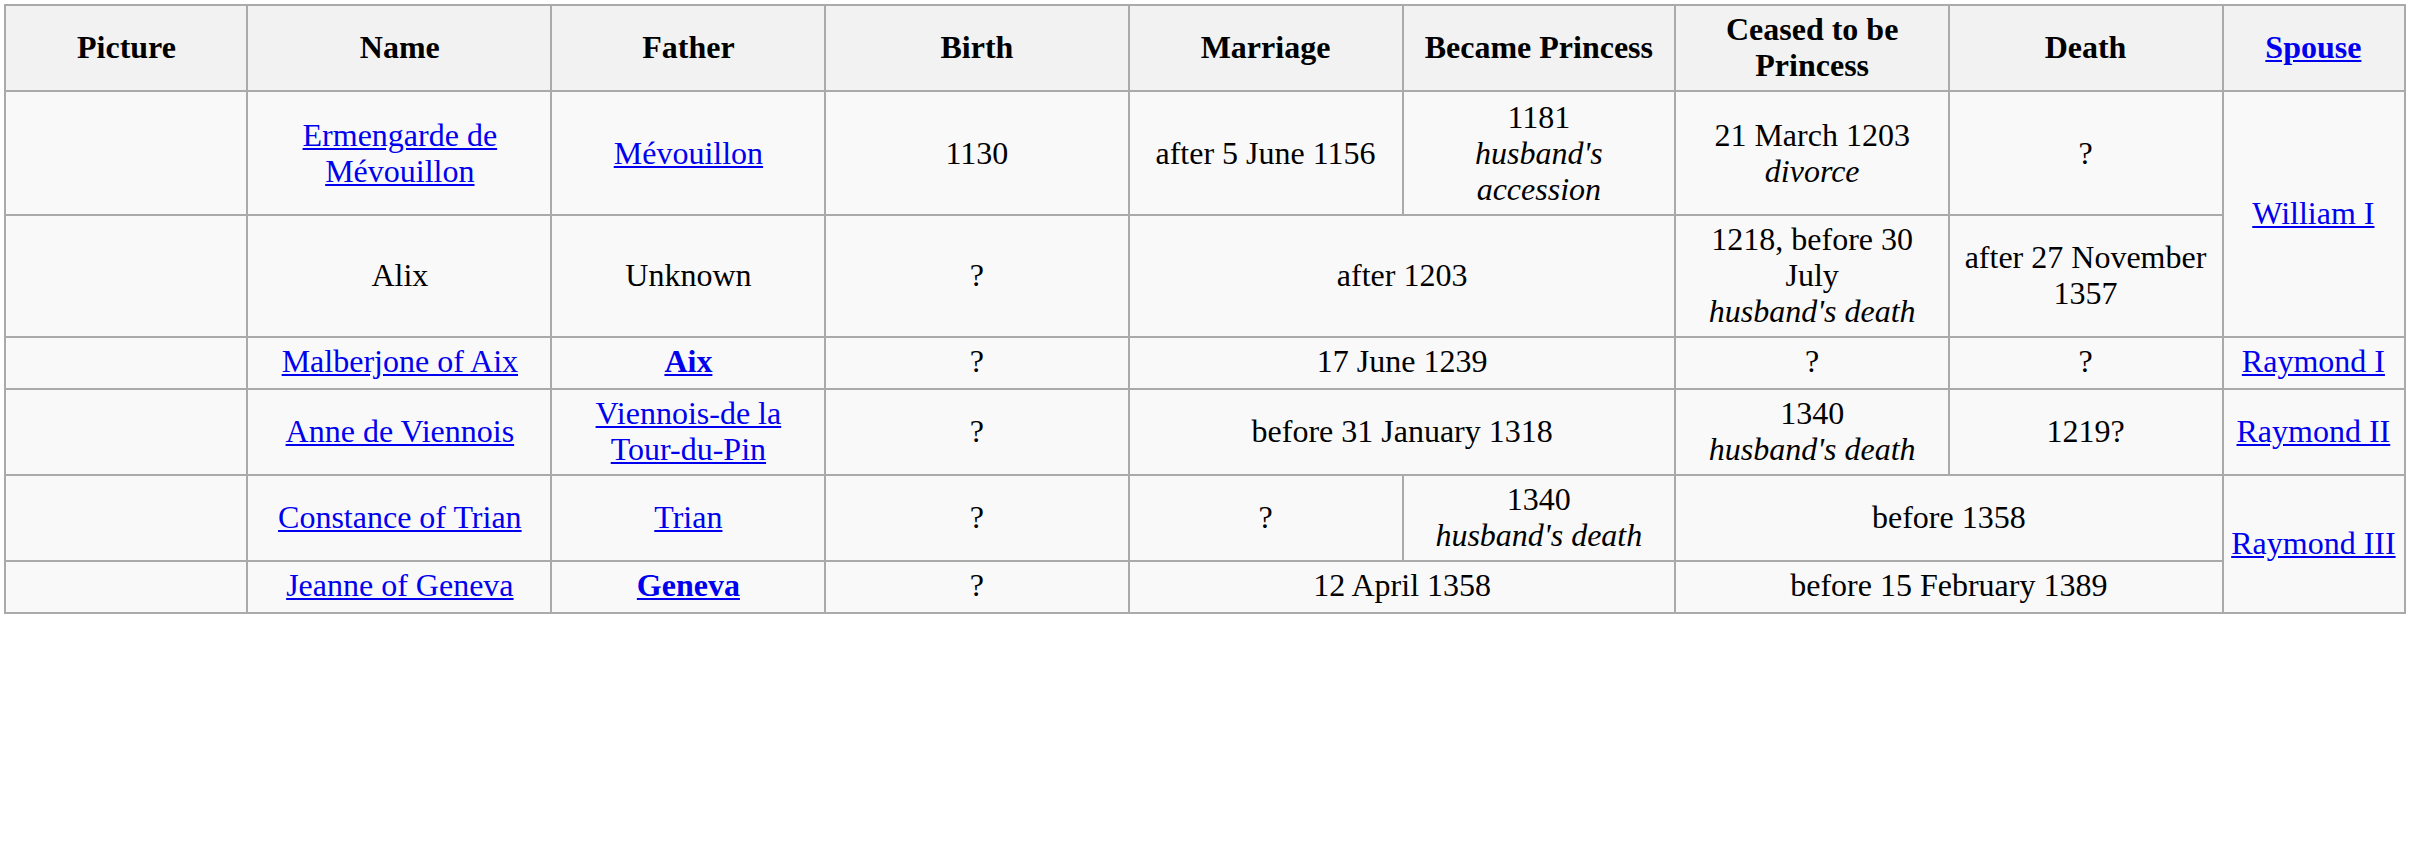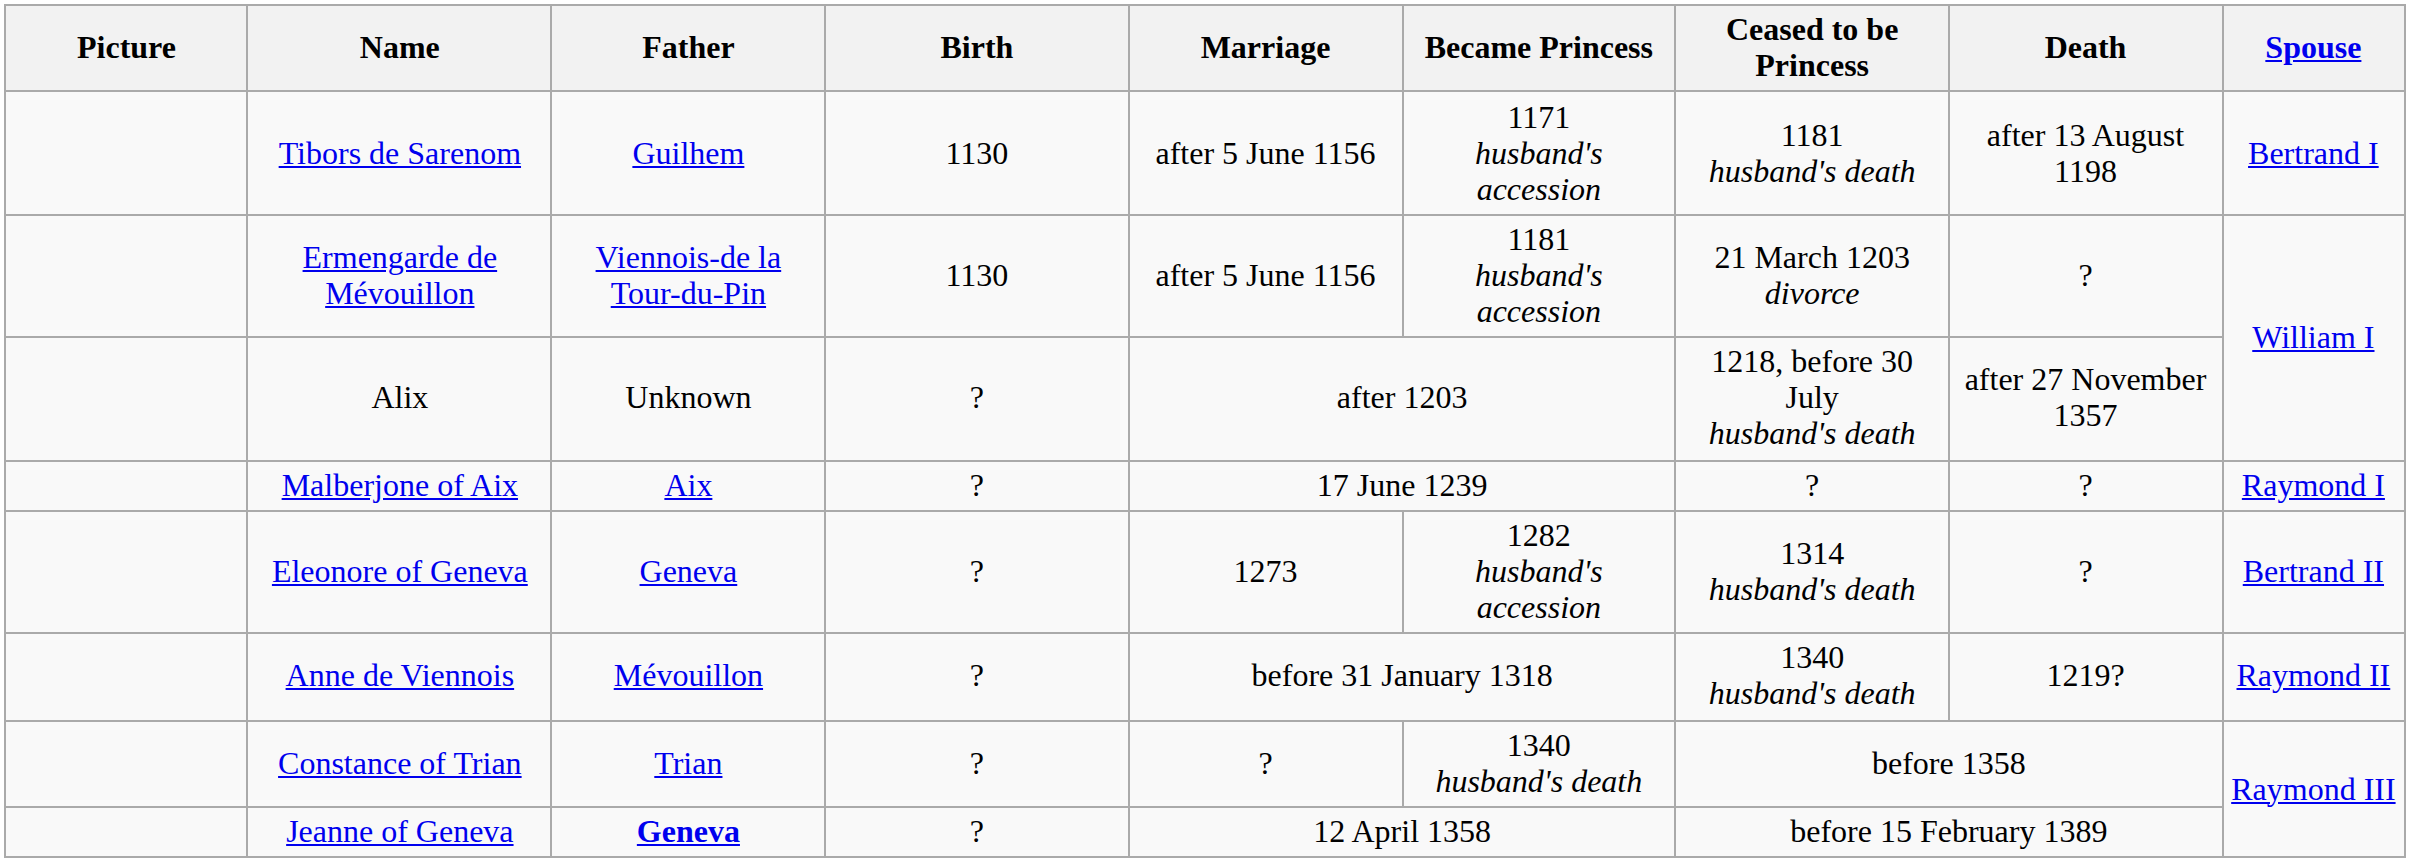+ row: Tibors de Sarenom | Guilhem | 1130 | after 5 June 1156 | 1171 husband's accession | 1181 husband's death | after 13 August 1198 | Bertrand I
Ermengarde de Mévouillon | Father: Mévouillon -> Viennois-de la Tour-du-Pin
Malberjone of Aix | Father: bold -> normal
+ row: Eleonore of Geneva | Geneva | ? | 1273 | 1282 husband's accession | 1314 husband's death | ? | Bertrand II
Anne de Viennois | Father: Viennois-de la Tour-du-Pin -> Mévouillon
